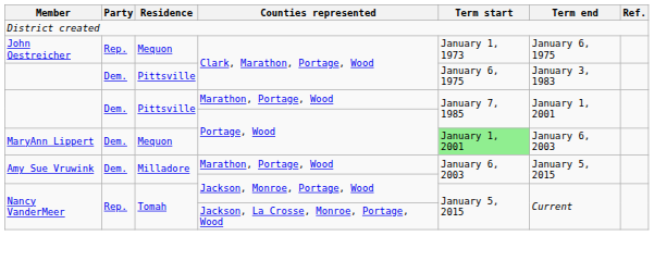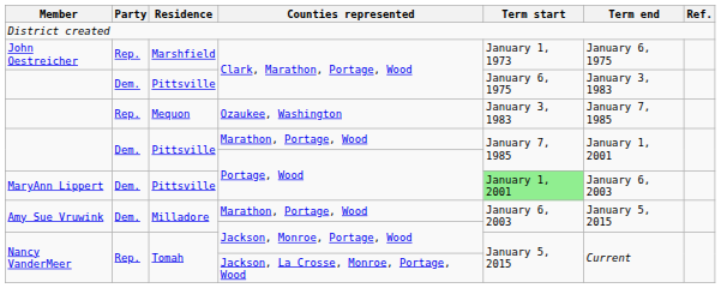John Oestreicher / Clark, Marathon, Portage, Wood | Residence: Mequon -> Marshfield
+ row: Rep. | Mequon | Ozaukee, Washington | January 3, 1983 | January 7, 1985
MaryAnn Lippert / Portage, Wood | Residence: Mequon -> Pittsville
